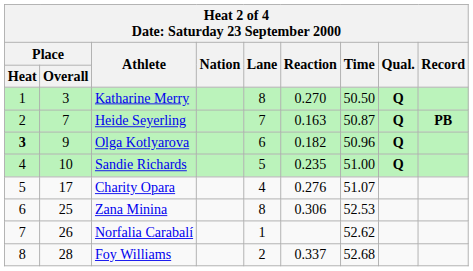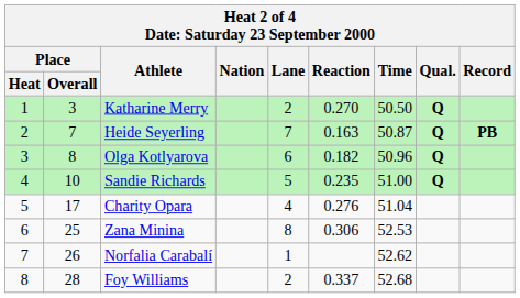Katharine Merry | Lane: 8 -> 2
Olga Kotlyarova | Place / Heat: bold -> normal
Olga Kotlyarova | Place / Overall: 9 -> 8
Charity Opara | Time: 51.07 -> 51.04
